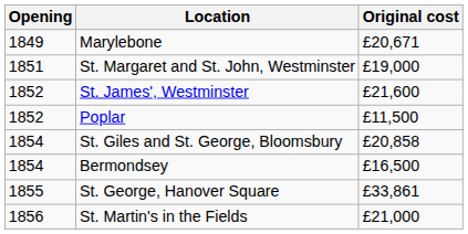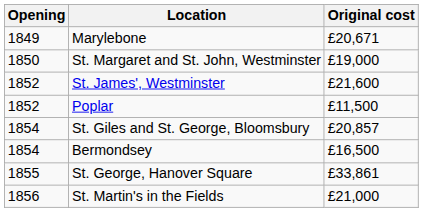St. Margaret and St. John, Westminster | Opening: 1851 -> 1850
St. Giles and St. George, Bloomsbury | Original cost: £20,858 -> £20,857
